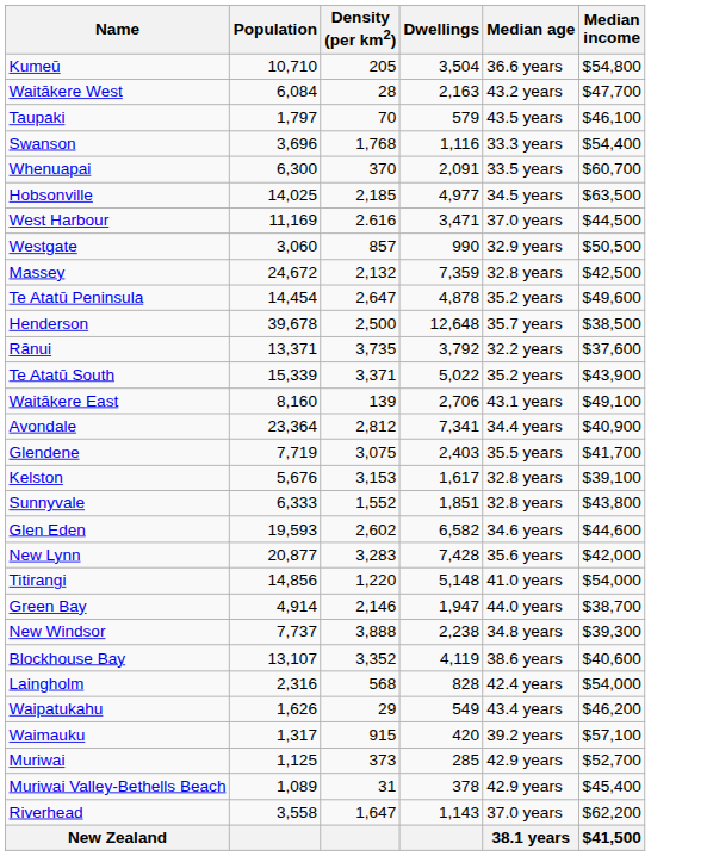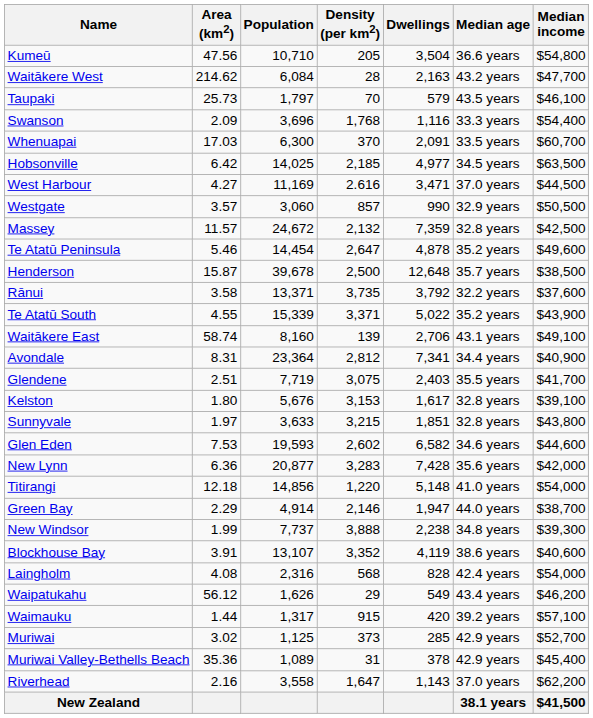+ column: Area (km2) | 47.56 | 214.62 | 25.73 | 2.09 | 17.03 | 6.42 | 4.27 | 3.57 | 11.57 | 5.46 | 15.87 | 3.58 | 4.55 | 58.74 | 8.31 | 2.51 | 1.80 | 1.97 | 7.53 | 6.36 | 12.18 | 2.29 | 1.99 | 3.91 | 4.08 | 56.12 | 1.44 | 3.02 | 35.36 | 2.16
Sunnyvale | Population: 6,333 -> 3,633
Sunnyvale | Density (per km2): 1,552 -> 3,215
